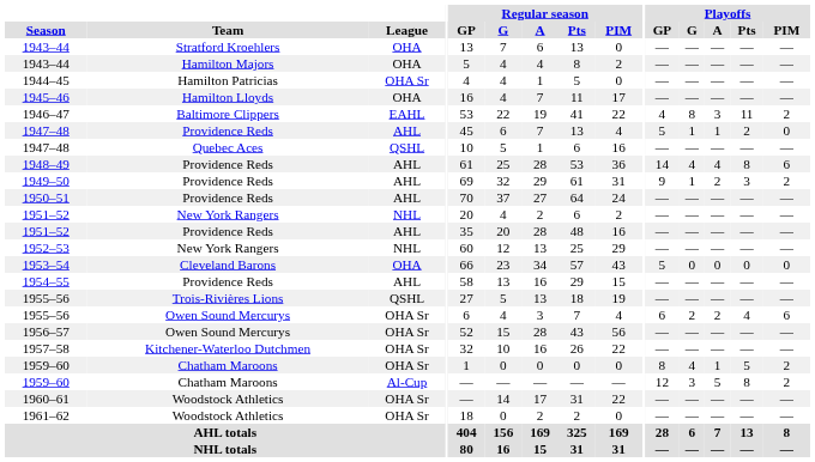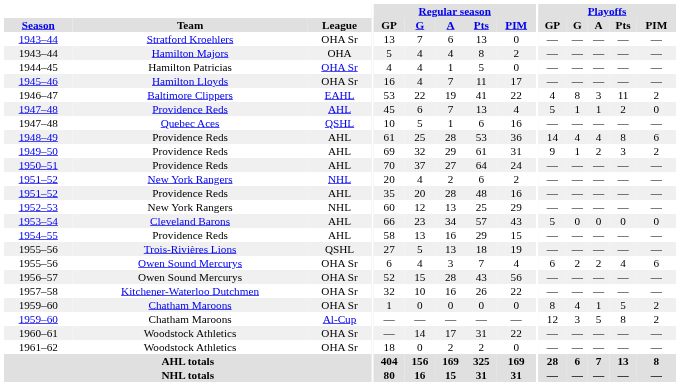1943–44 / Stratford Kroehlers | League: OHA -> OHA Sr
1945–46 | League: OHA -> OHA Sr
1953–54 | League: OHA -> AHL
